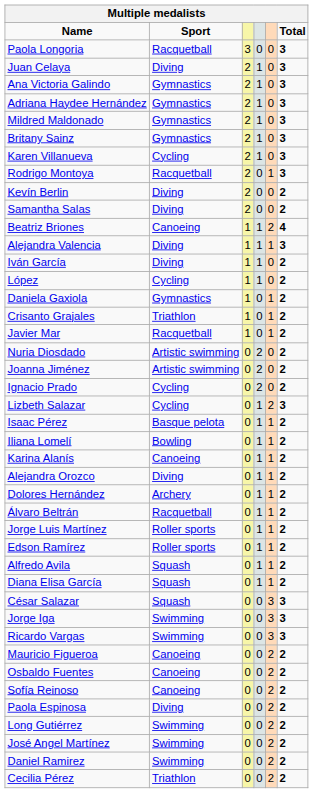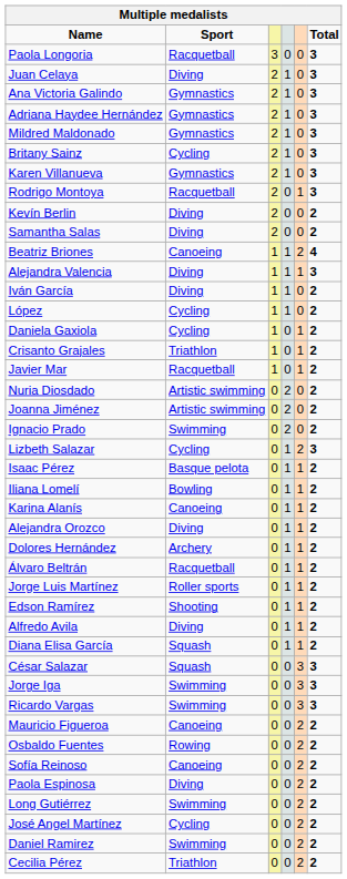Britany Sainz | Sport: Gymnastics -> Cycling
Karen Villanueva | Sport: Cycling -> Gymnastics
Daniela Gaxiola | Sport: Gymnastics -> Cycling
Ignacio Prado | Sport: Cycling -> Swimming
Edson Ramírez | Sport: Roller sports -> Shooting
Alfredo Avila | Sport: Squash -> Diving
Osbaldo Fuentes | Sport: Canoeing -> Rowing
José Angel Martínez | Sport: Swimming -> Cycling
